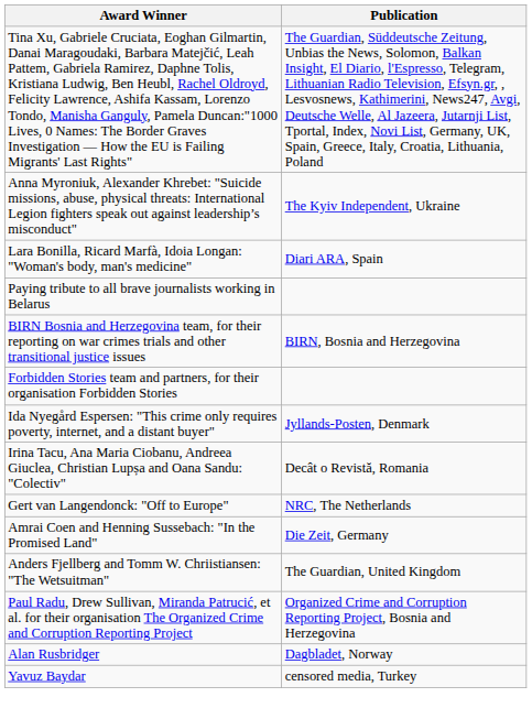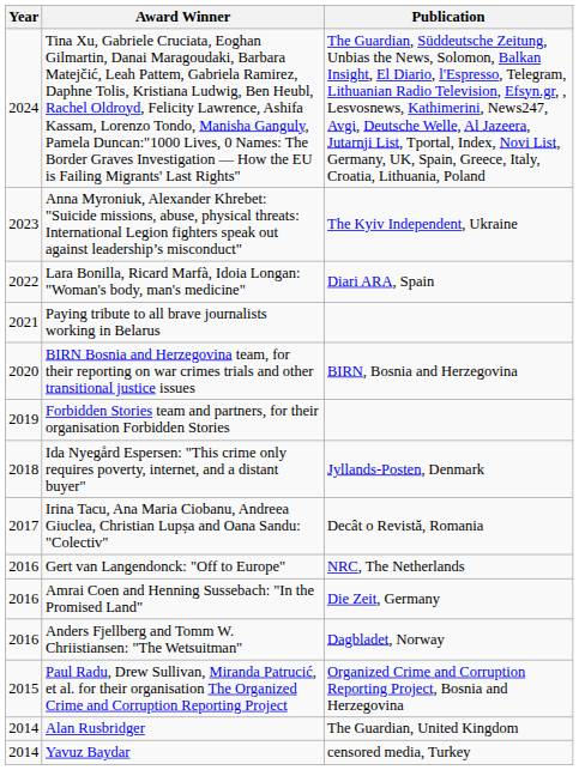+ column: Year | 2024 | 2023 | 2022 | 2021 | 2020 | 2019 | 2018 | 2017 | 2016 | 2016 | 2016 | 2015 | 2014 | 2014
Anders Fjellberg and Tomm W. Chriistiansen: "The Wetsuitman" | Publication: The Guardian, United Kingdom -> Dagbladet, Norway
Alan Rusbridger | Publication: Dagbladet, Norway -> The Guardian, United Kingdom
